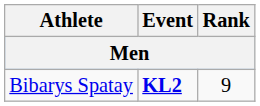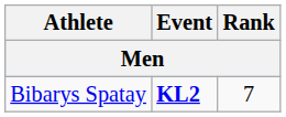Bibarys Spatay | Rank: 9 -> 7
